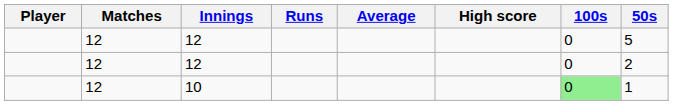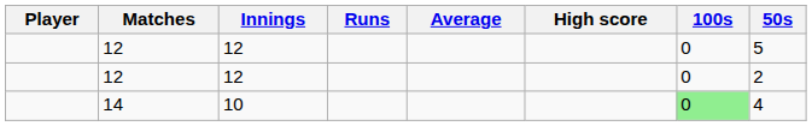10 | Matches: 12 -> 14
10 | 50s: 1 -> 4
